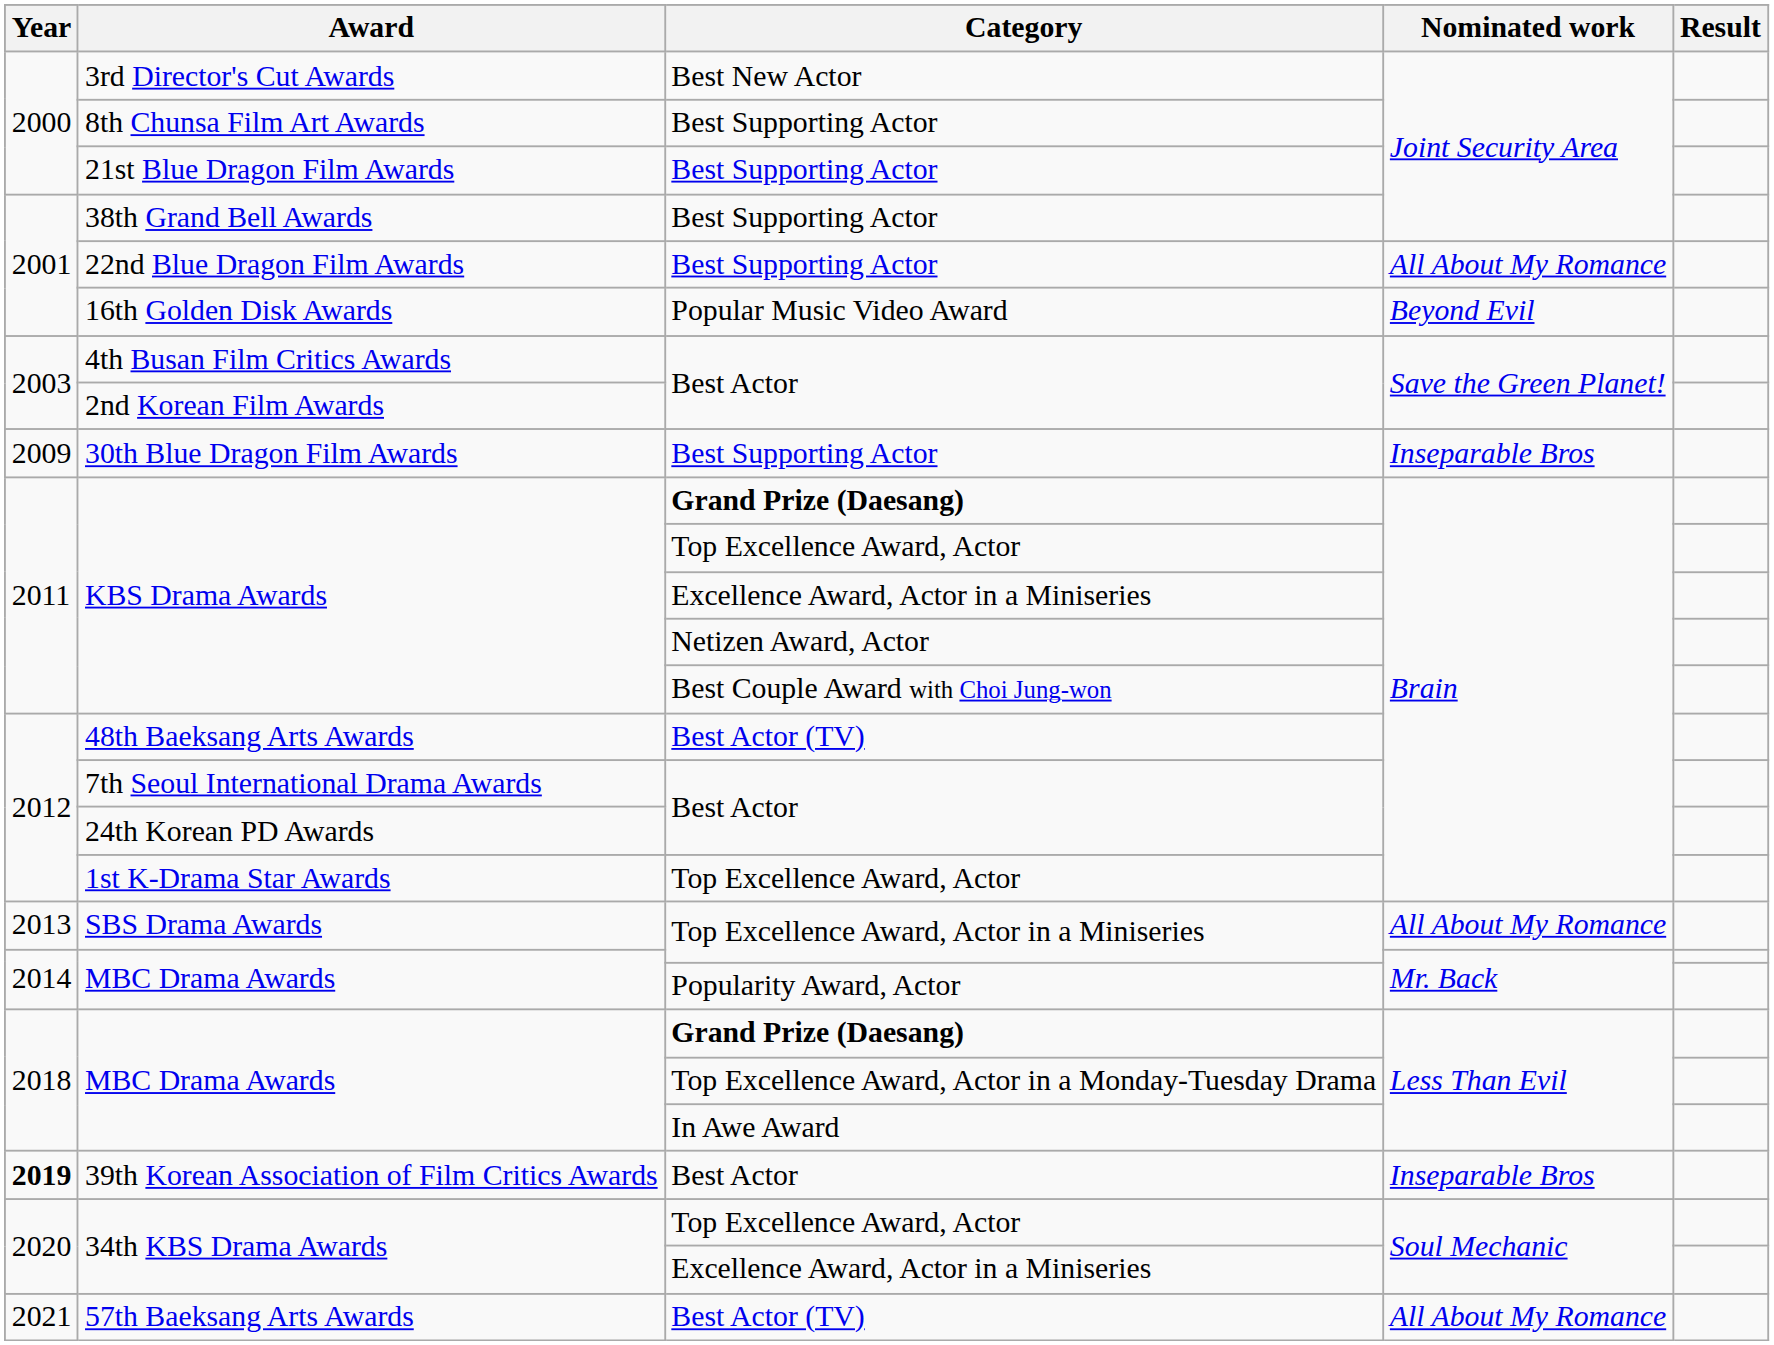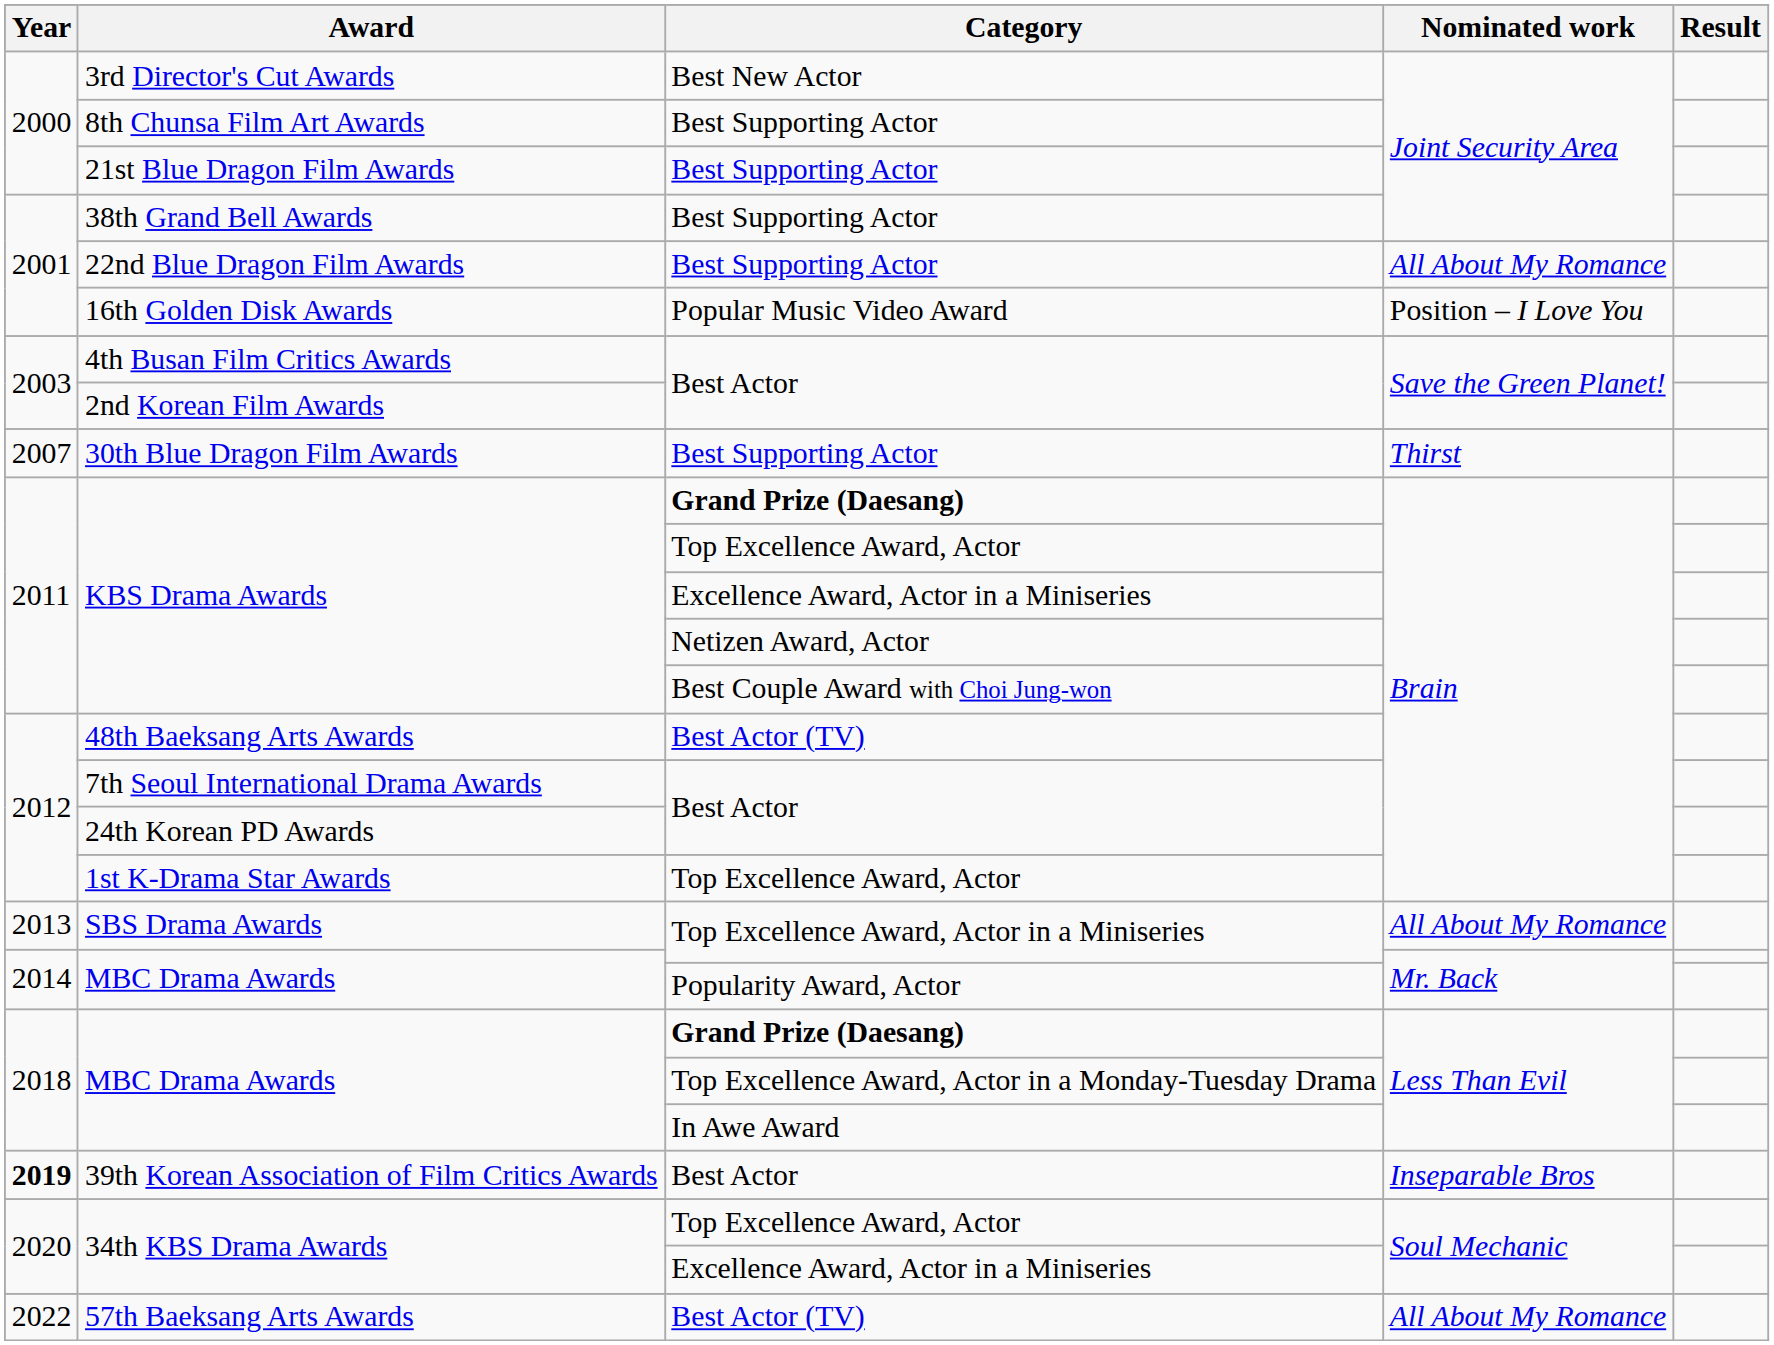16th Golden Disk Awards | Nominated work: Beyond Evil -> Position – I Love You
30th Blue Dragon Film Awards | Year: 2009 -> 2007
30th Blue Dragon Film Awards | Nominated work: Inseparable Bros -> Thirst
57th Baeksang Arts Awards | Year: 2021 -> 2022
